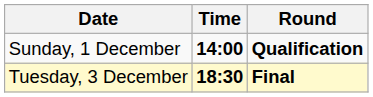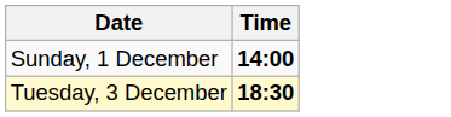- column: Round | Qualification | Final
